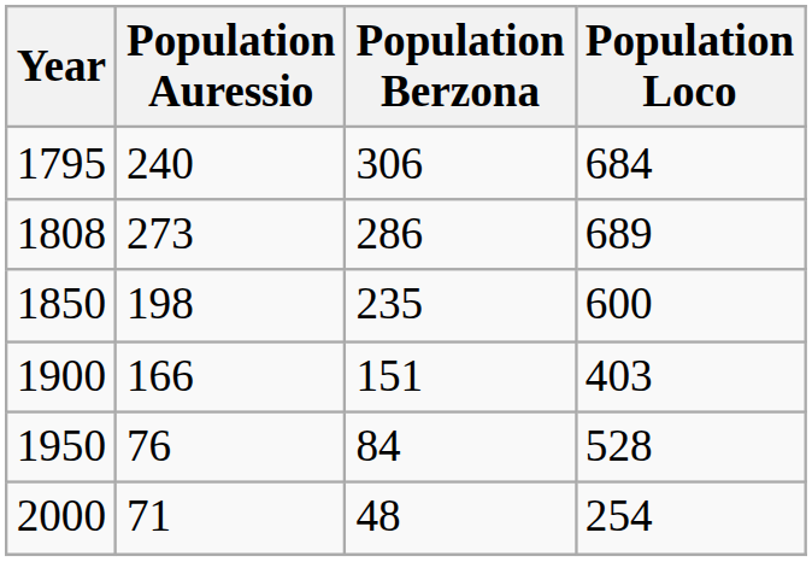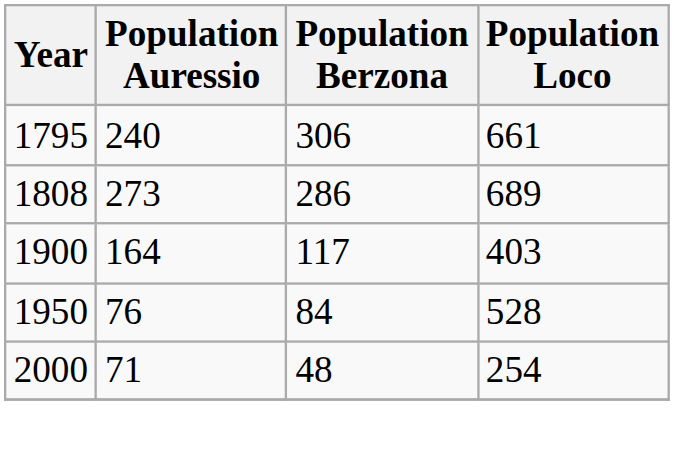1795 | Population Loco: 684 -> 661
- row: 1850 | 198 | 235 | 600
1900 | Population Auressio: 166 -> 164
1900 | Population Berzona: 151 -> 117
